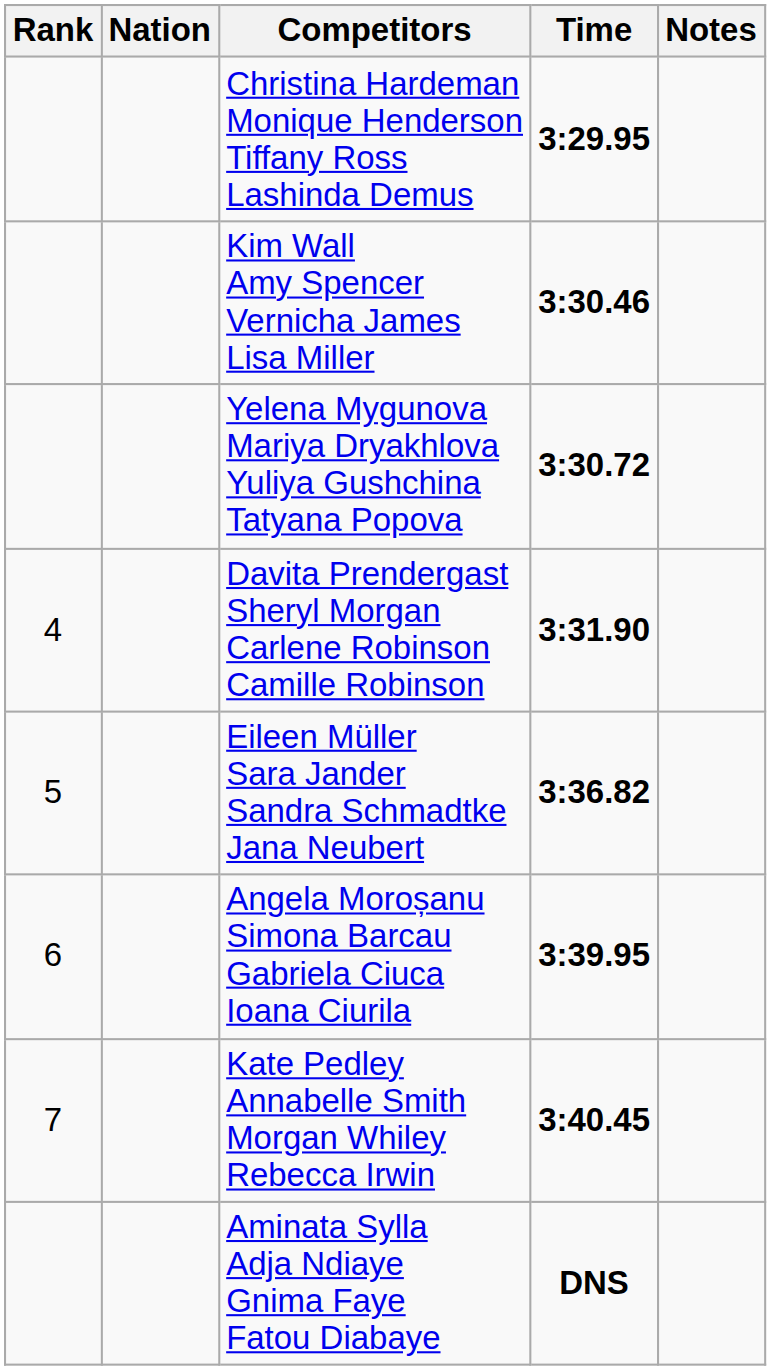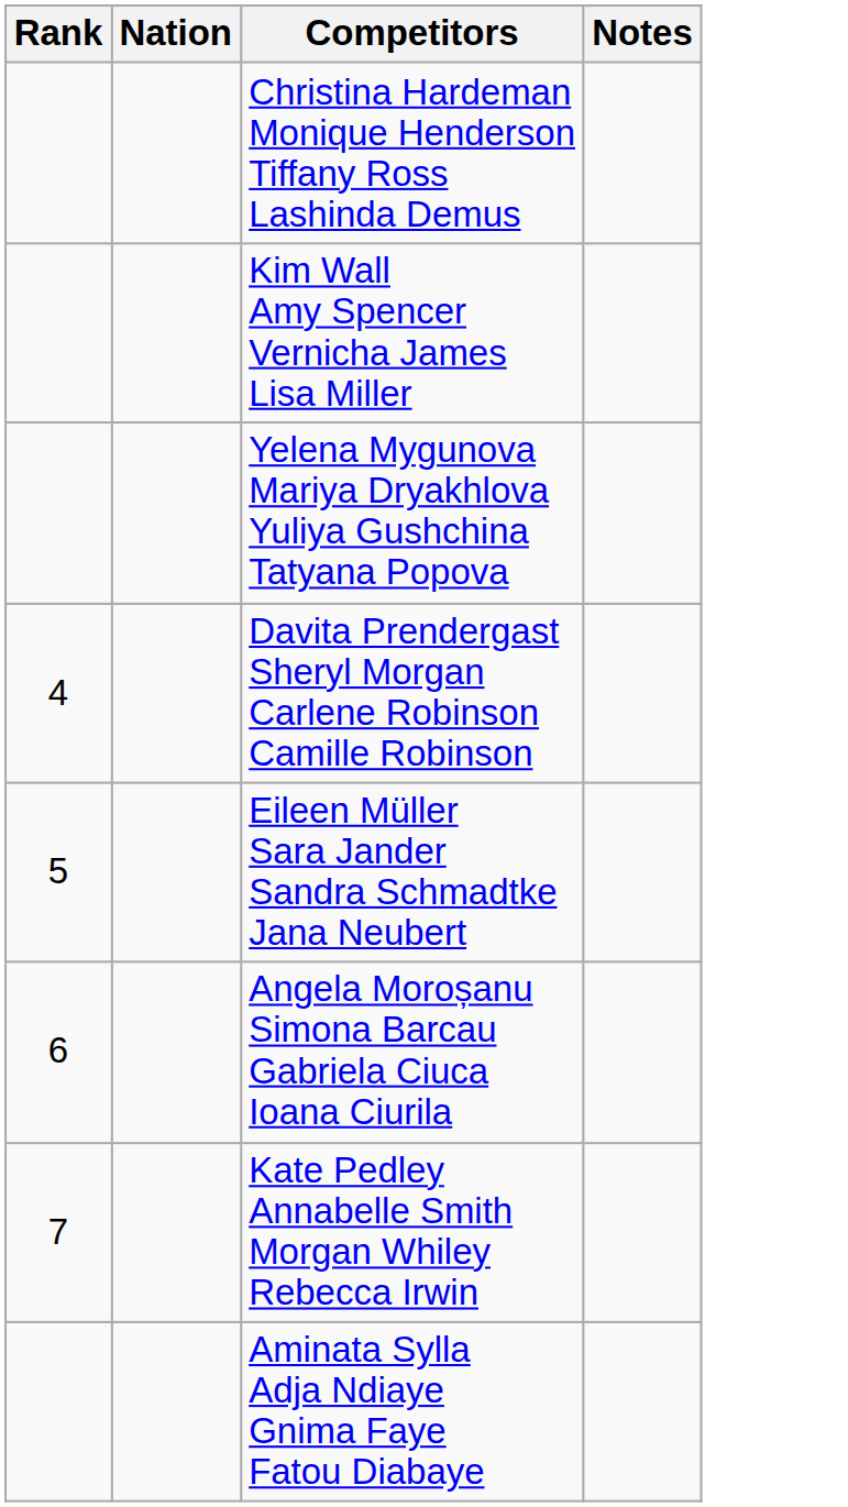- column: Time | 3:29.95 | 3:30.46 | 3:30.72 | 3:31.90 | 3:36.82 | 3:39.95 | 3:40.45 | DNS
